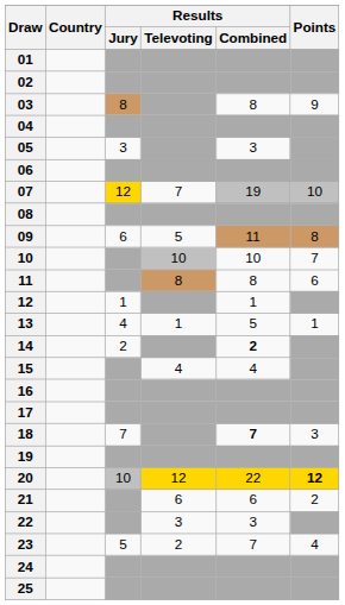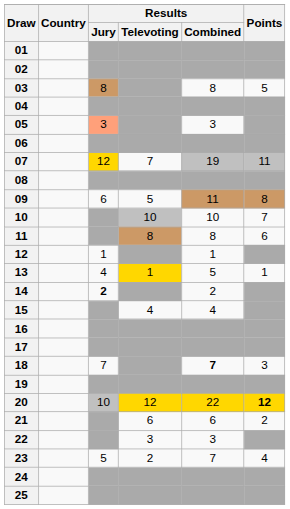03 | Points: 9 -> 5
05 | Results / Jury: no background -> lightsalmon background
07 | Points: 10 -> 11
13 | Results / Televoting: no background -> gold background
14 | Results / Jury: normal -> bold
14 | Results / Combined: bold -> normal
